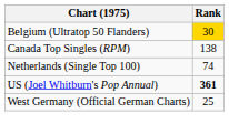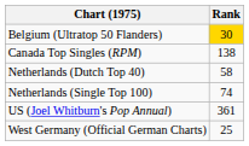+ row: Netherlands (Dutch Top 40) | 58
US (Joel Whitburn's Pop Annual) | Rank: bold -> normal
